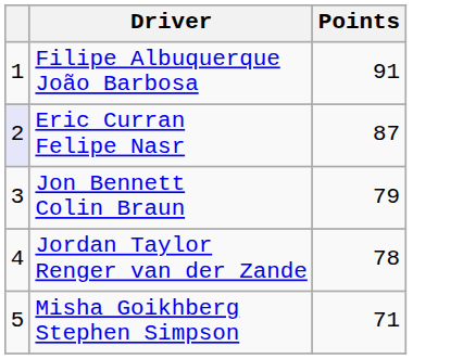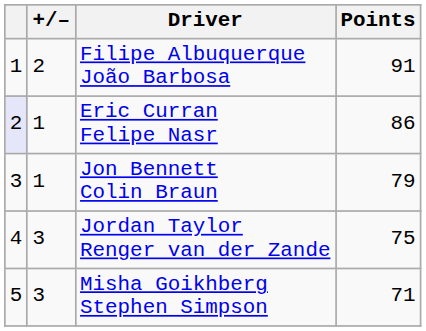+ column: +/– | 2 | 1 | 1 | 3 | 3
Eric Curran Felipe Nasr | Points: 87 -> 86
Jordan Taylor Renger van der Zande | Points: 78 -> 75
